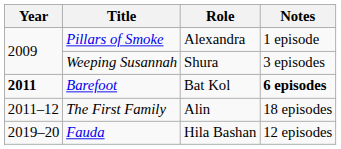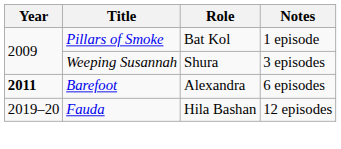Pillars of Smoke | Role: Alexandra -> Bat Kol
Barefoot | Role: Bat Kol -> Alexandra
Barefoot | Notes: bold -> normal
- row: 2011–12 | The First Family | Alin | 18 episodes
